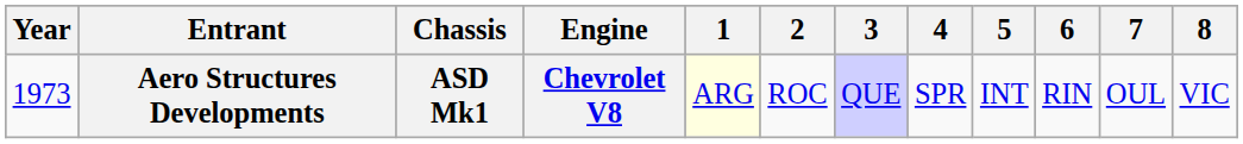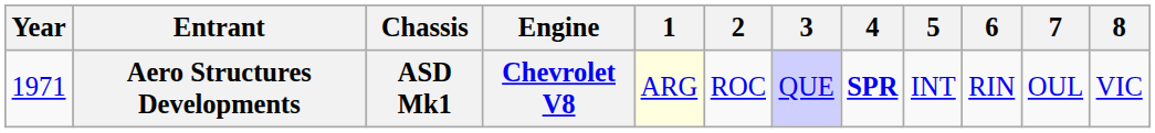Aero Structures Developments | Year: 1973 -> 1971
Aero Structures Developments | 4: normal -> bold
